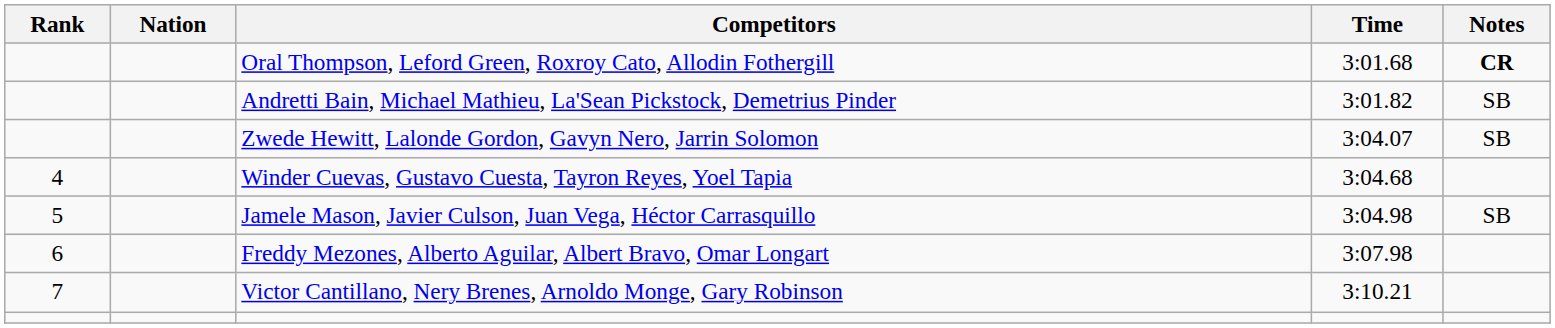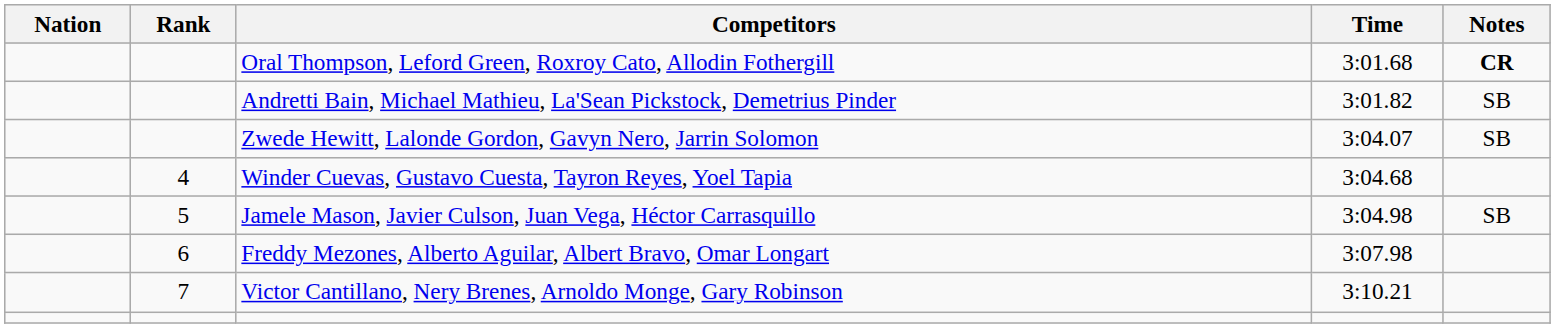columns swapped: Rank <-> Nation
